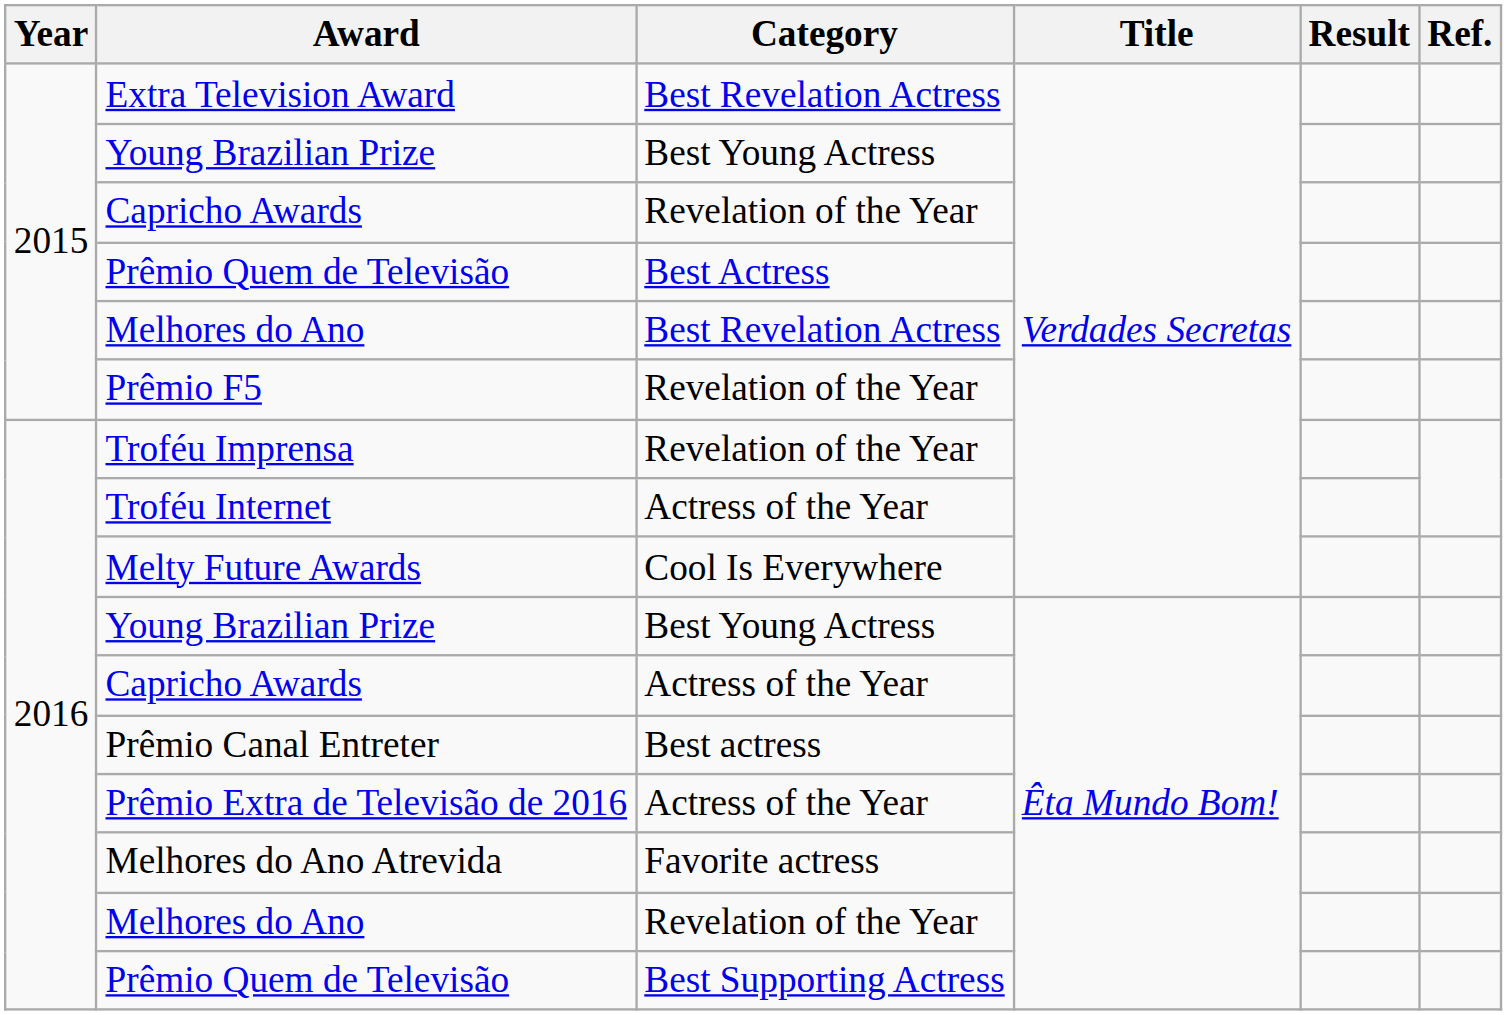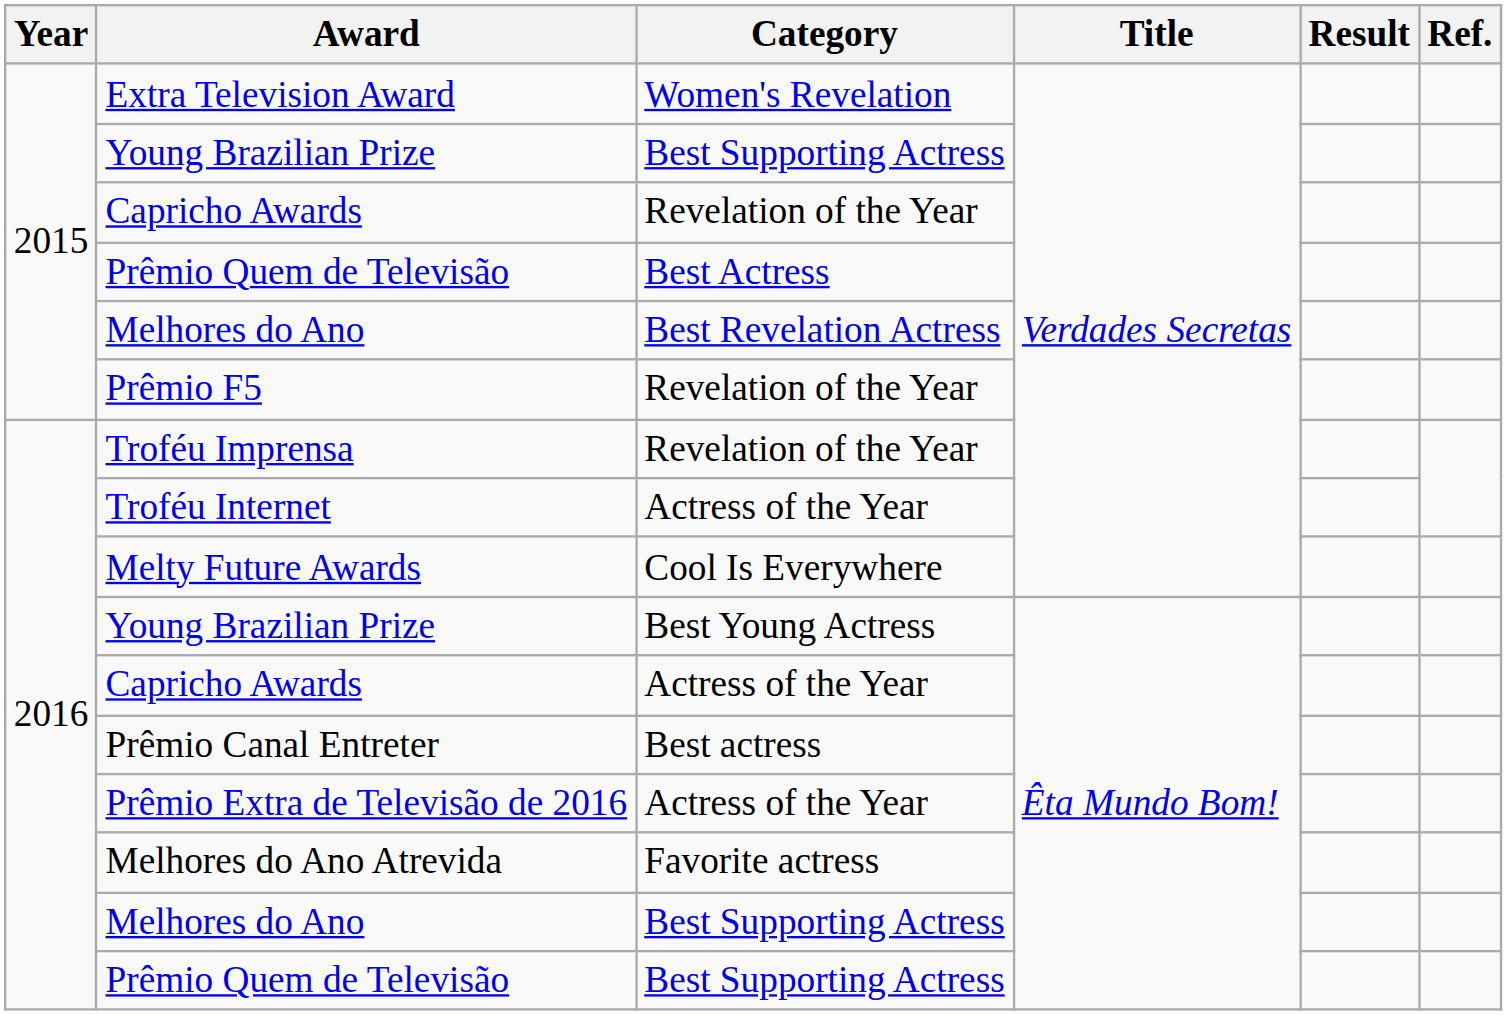Extra Television Award | Category: Best Revelation Actress -> Women's Revelation
2015 / Young Brazilian Prize | Category: Best Young Actress -> Best Supporting Actress
2016 / Melhores do Ano | Category: Revelation of the Year -> Best Supporting Actress
